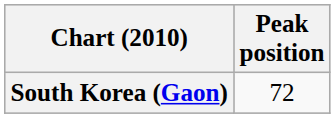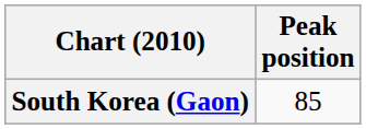South Korea (Gaon) | Peak position: 72 -> 85
